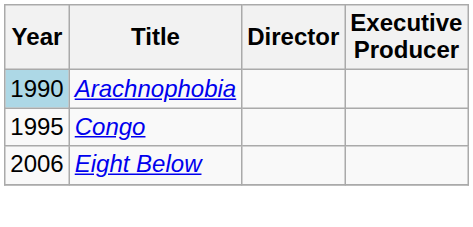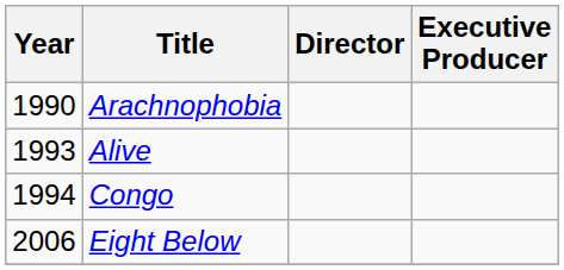Arachnophobia | Year: lightblue background -> no background
+ row: 1993 | Alive
Congo | Year: 1995 -> 1994
